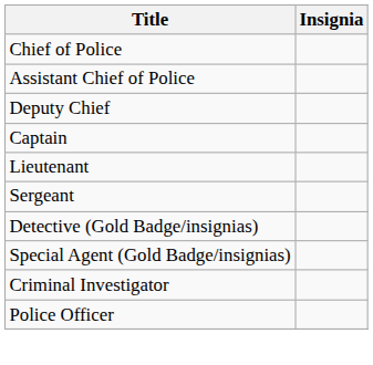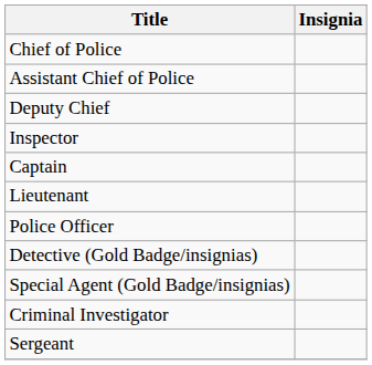+ row: Inspector
rows swapped: Sergeant <-> Police Officer
